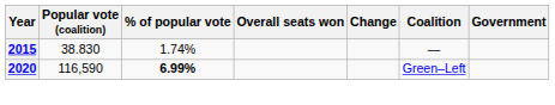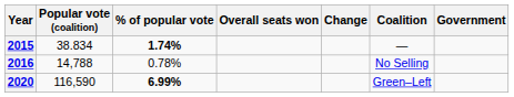2015 | Popular vote (coalition): 38.830 -> 38.834
2015 | % of popular vote: normal -> bold
+ row: 2016 | 14,788 | 0.78% | No Selling
